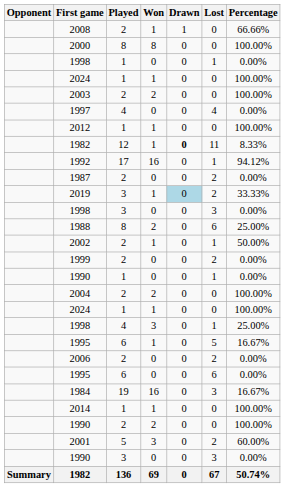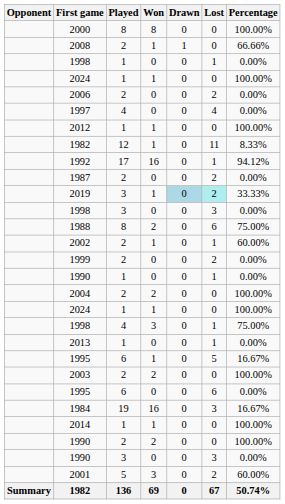rows swapped: 2000 <-> 2008
rows swapped: 2003 <-> 2006
1982 / 12 | Drawn: bold -> normal
2019 | Lost: no background -> paleturquoise background
1988 | Percentage: 25.00% -> 75.00%
2002 | Percentage: 50.00% -> 60.00%
1998 / 4 | Percentage: 25.00% -> 75.00%
+ row: 2013 | 1 | 0 | 0 | 1 | 0.00%
rows swapped: 1990 / 3 <-> 2001
